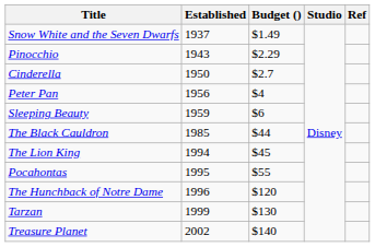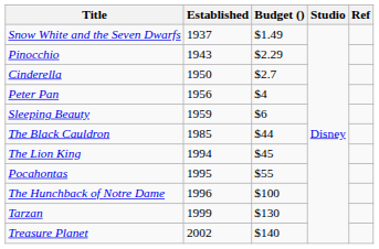The Hunchback of Notre Dame | Budget (): $120 -> $100
